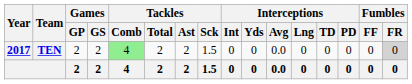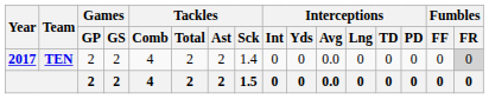TEN | Tackles / Comb: lightgreen background -> no background
TEN | Tackles / Sck: 1.5 -> 1.4
